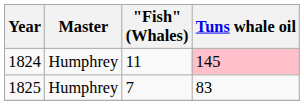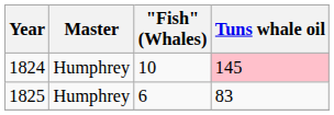1824 | "Fish" (Whales): 11 -> 10
1825 | "Fish" (Whales): 7 -> 6
